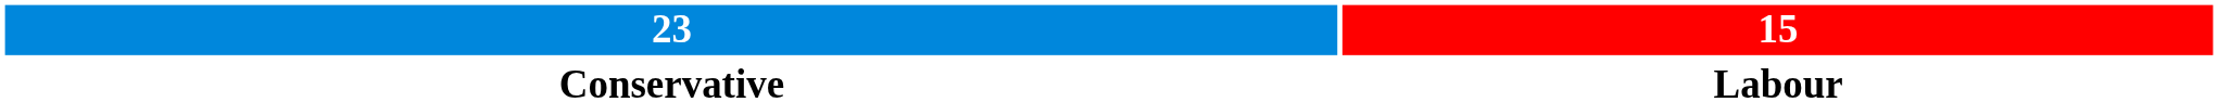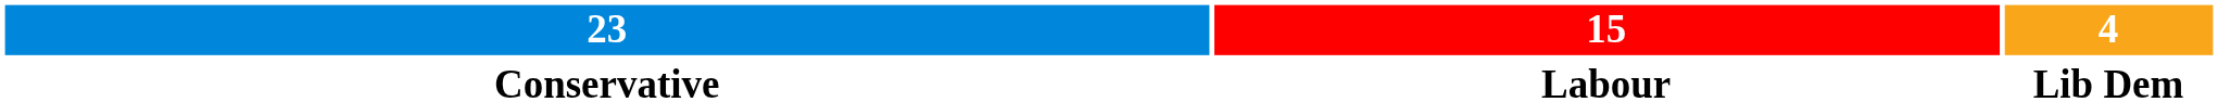+ column: 4 | Lib Dem
